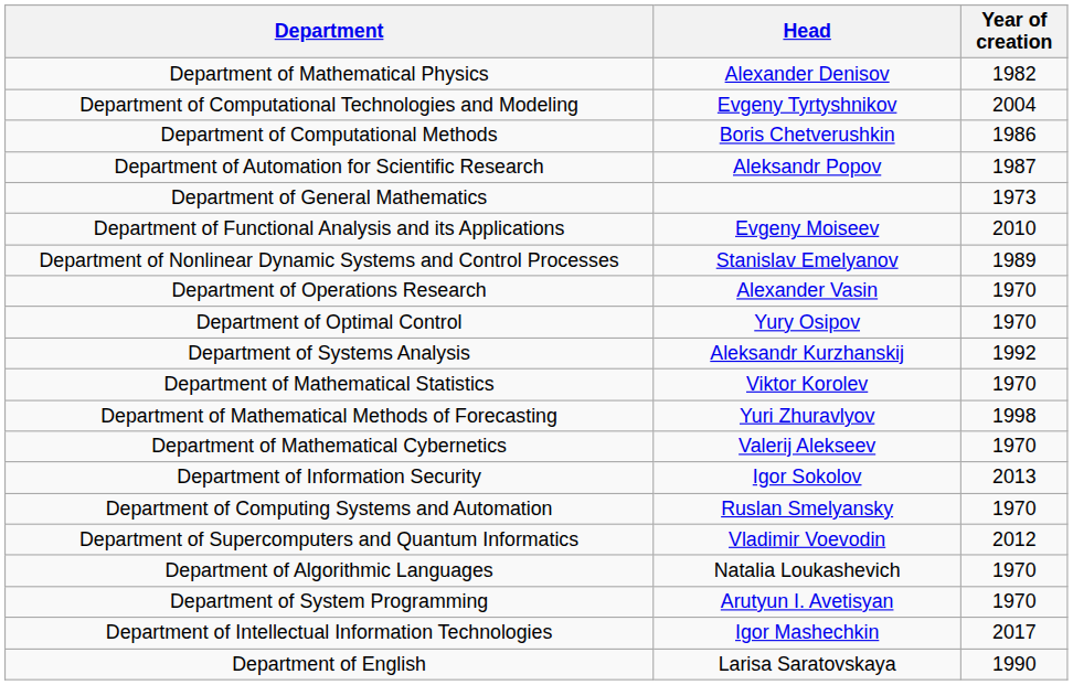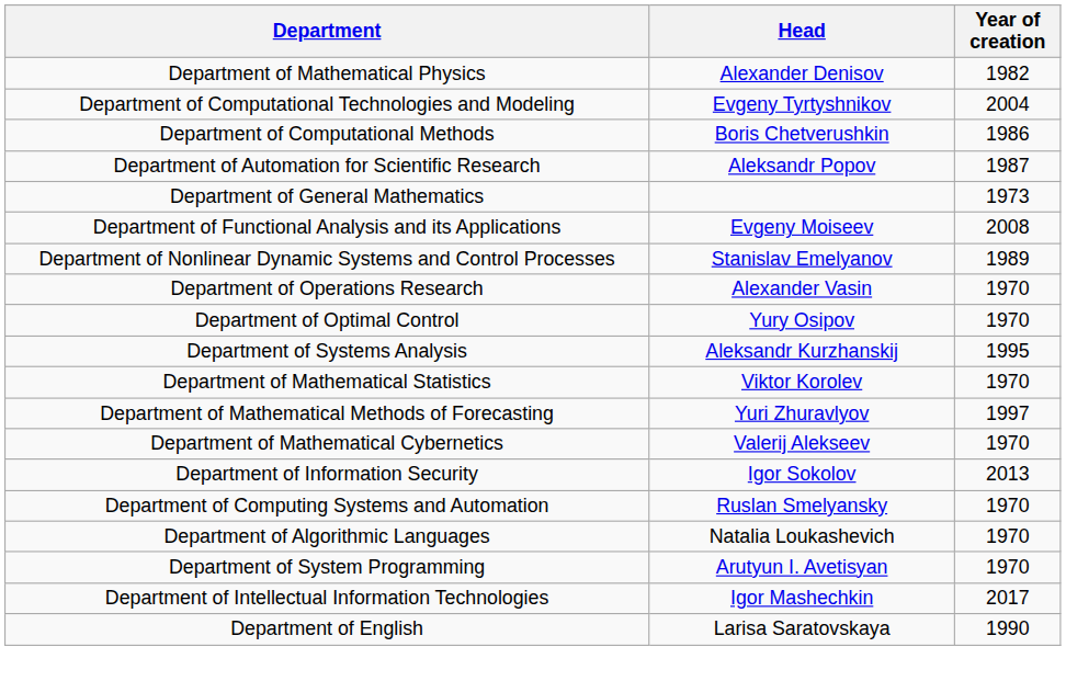Department of Functional Analysis and its Applications | Year of creation: 2010 -> 2008
Department of Systems Analysis | Year of creation: 1992 -> 1995
Department of Mathematical Methods of Forecasting | Year of creation: 1998 -> 1997
- row: Department of Supercomputers and Quantum Informatics | Vladimir Voevodin | 2012
